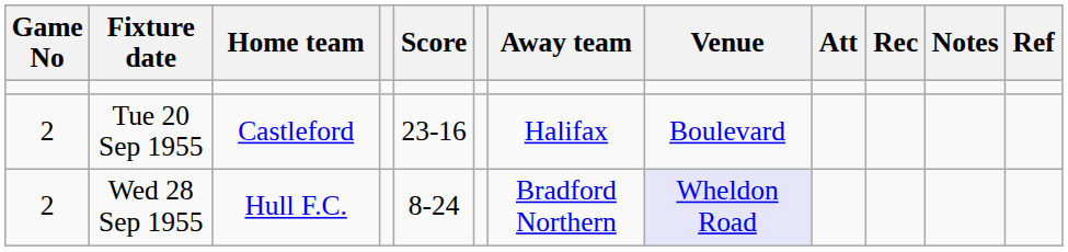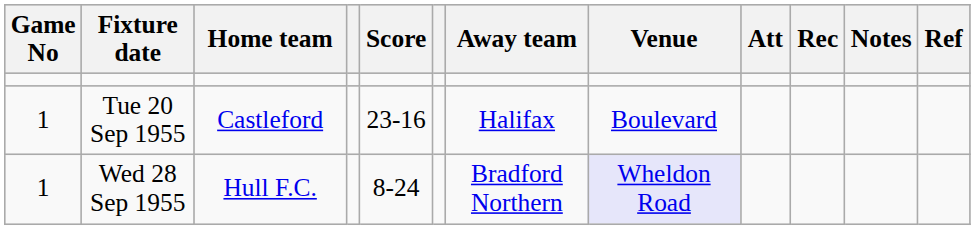Tue 20 Sep 1955 | Game No: 2 -> 1
Wed 28 Sep 1955 | Game No: 2 -> 1
